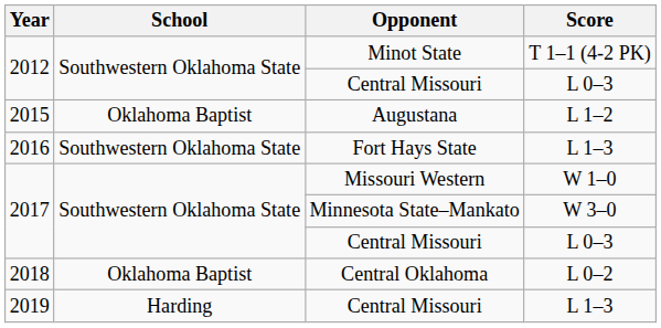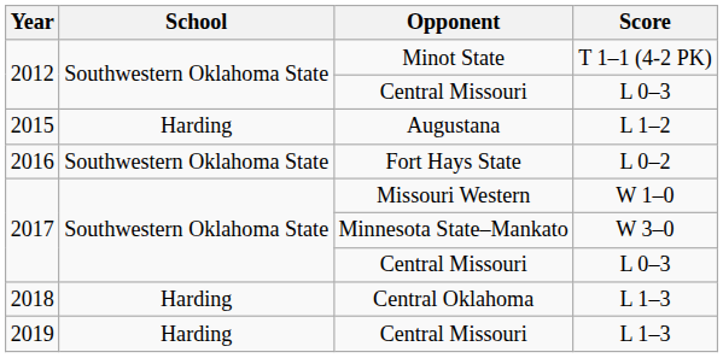Augustana | School: Oklahoma Baptist -> Harding
Fort Hays State | Score: L 1–3 -> L 0–2
Central Oklahoma | School: Oklahoma Baptist -> Harding
Central Oklahoma | Score: L 0–2 -> L 1–3
